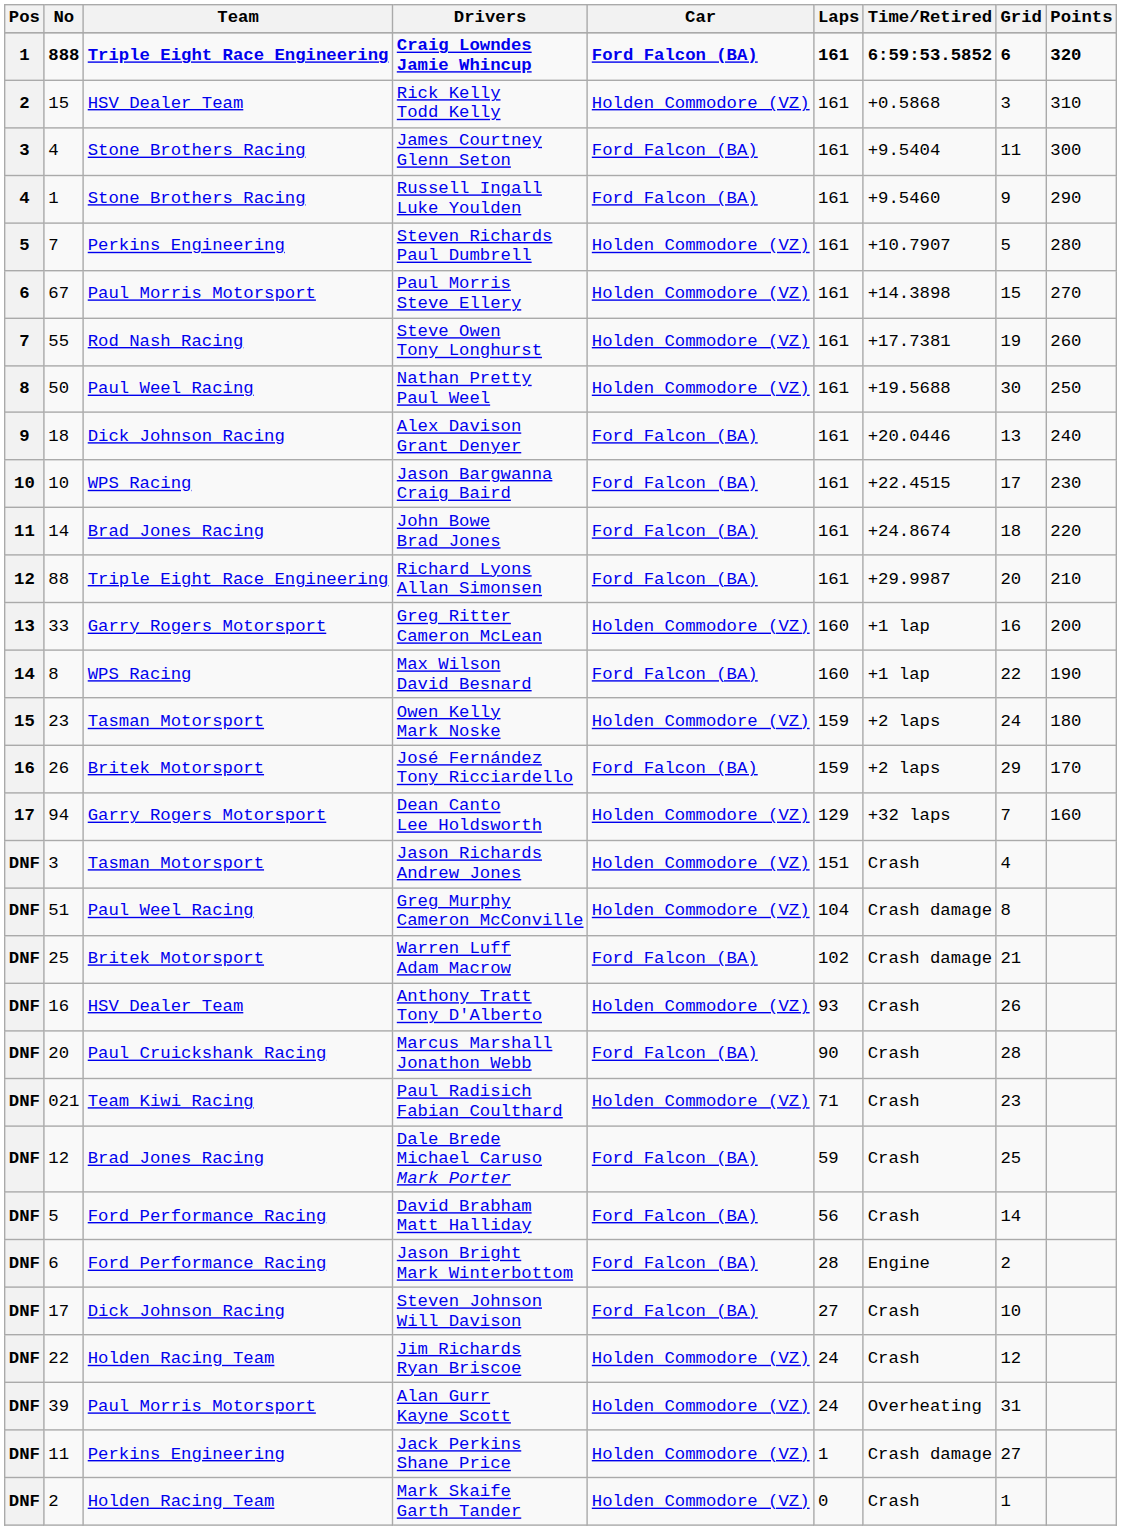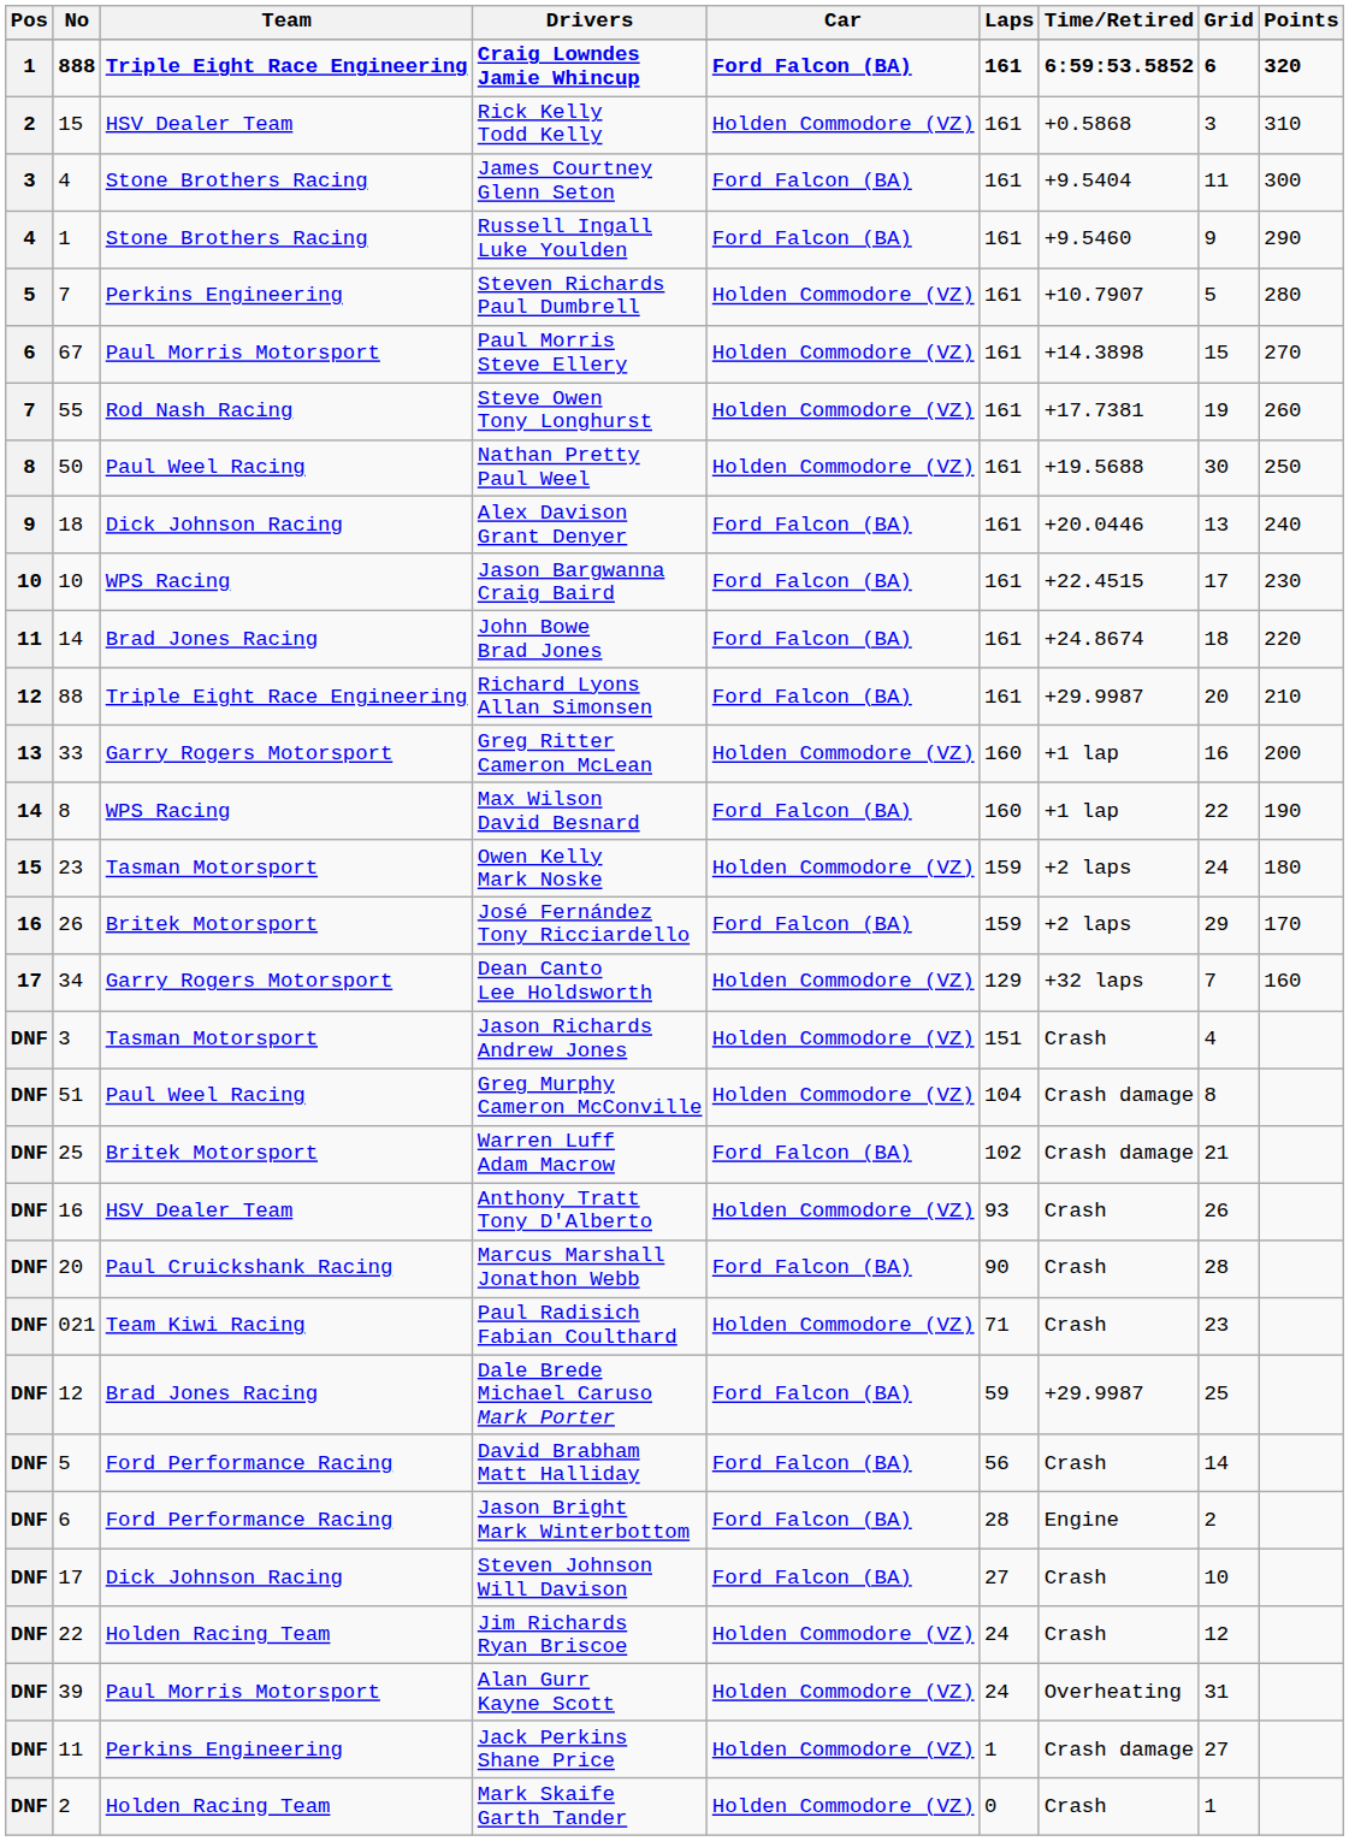Dean Canto Lee Holdsworth | No: 94 -> 34
Dale Brede Michael Caruso Mark Porter | Time/Retired: Crash -> +29.9987
